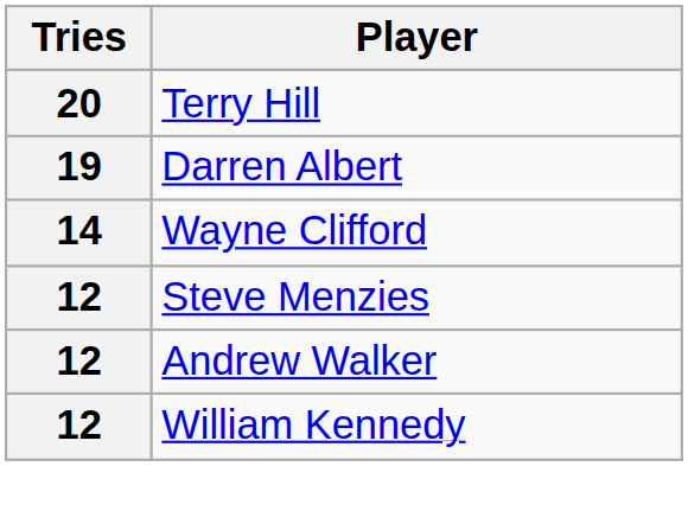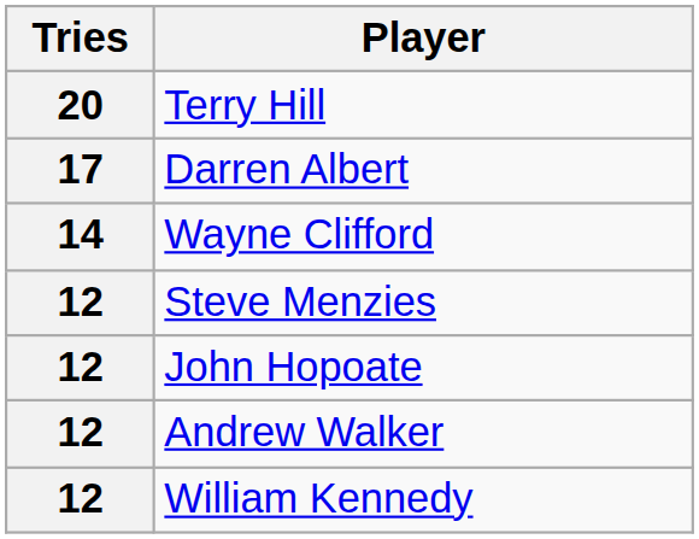Darren Albert | Tries: 19 -> 17
+ row: 12 | John Hopoate
